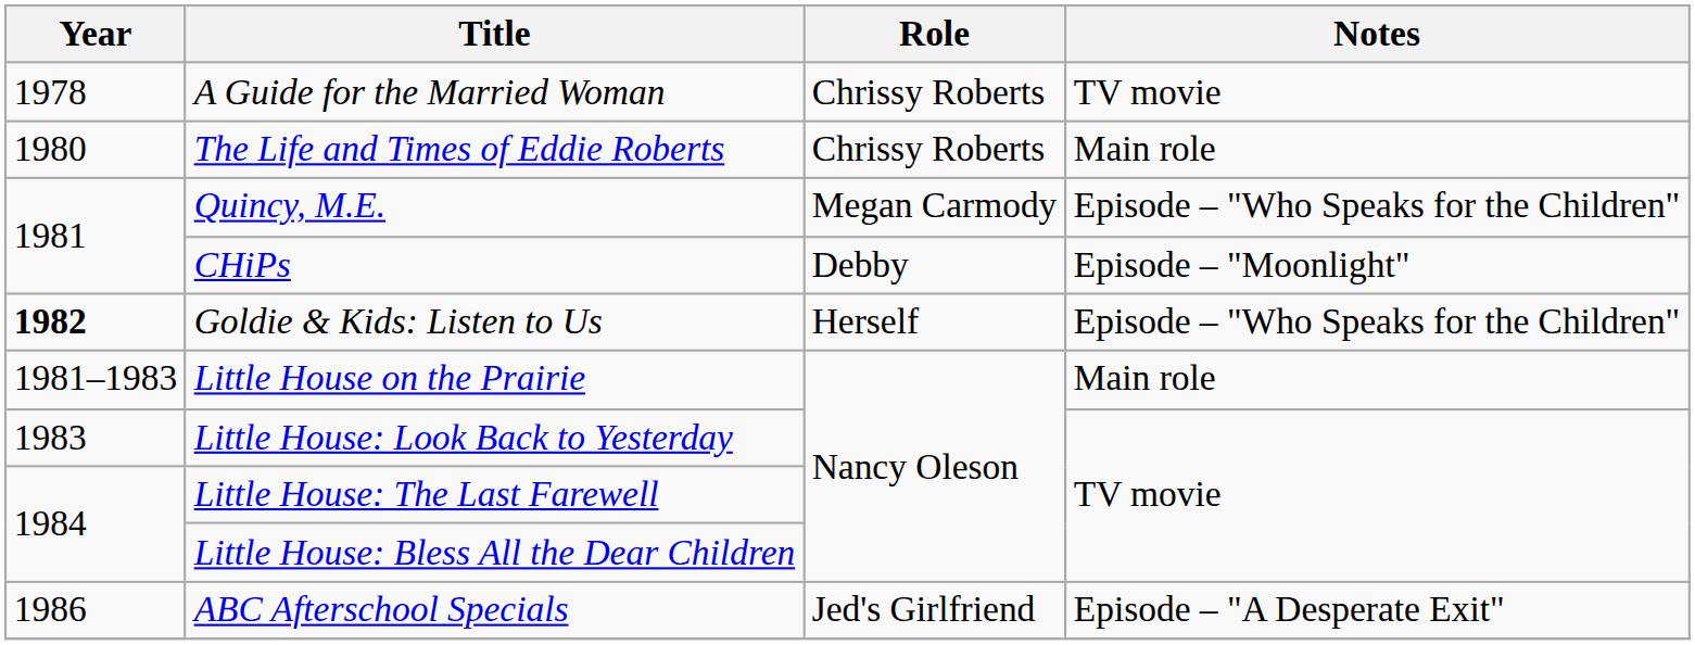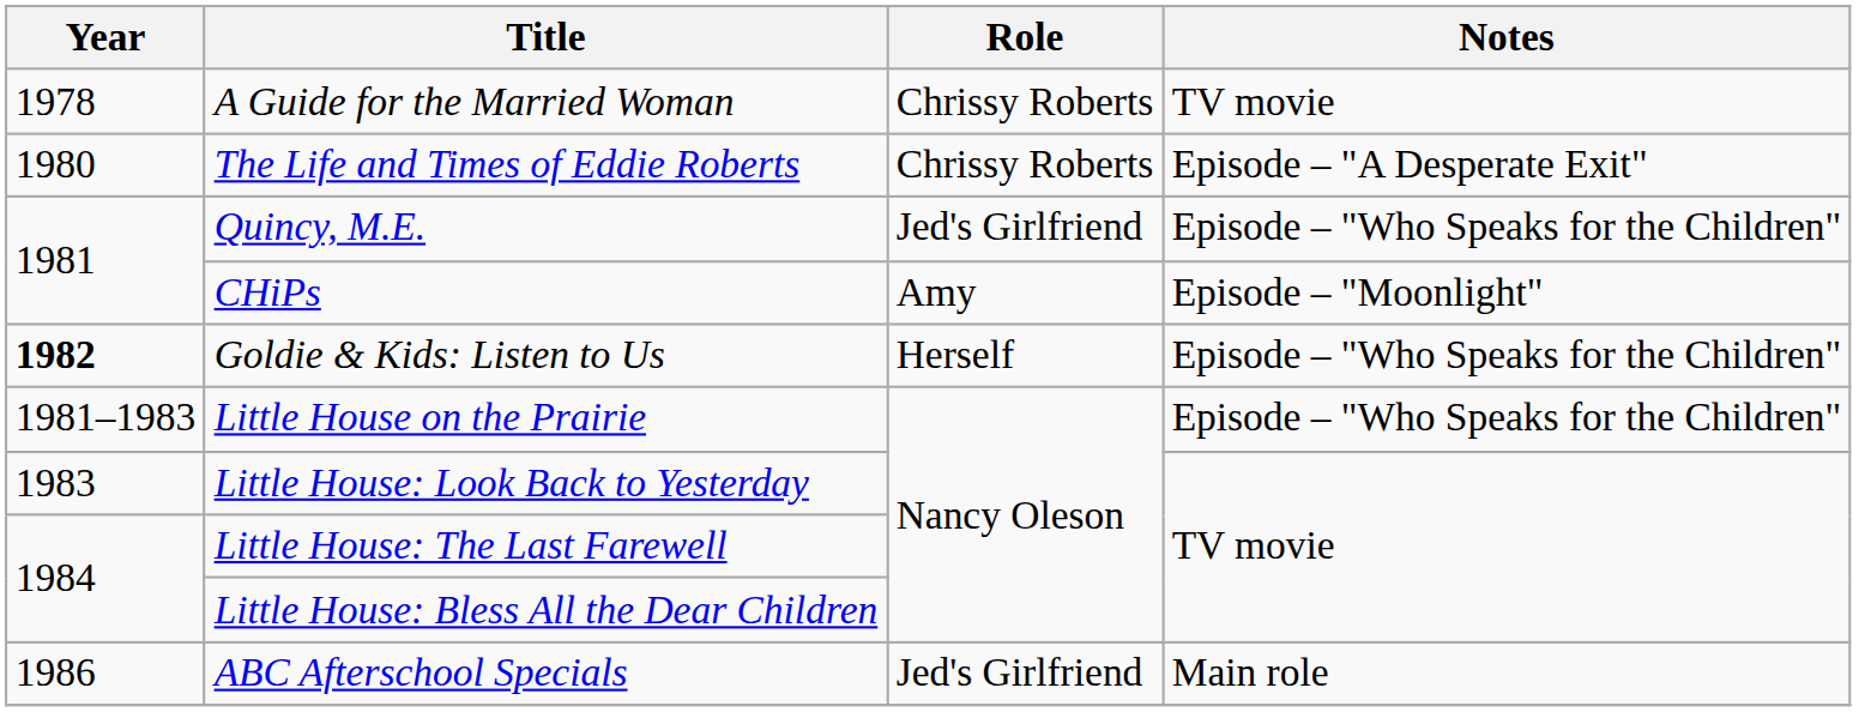The Life and Times of Eddie Roberts | Notes: Main role -> Episode – "A Desperate Exit"
Quincy, M.E. | Role: Megan Carmody -> Jed's Girlfriend
CHiPs | Role: Debby -> Amy
Little House on the Prairie | Notes: Main role -> Episode – "Who Speaks for the Children"
ABC Afterschool Specials | Notes: Episode – "A Desperate Exit" -> Main role
